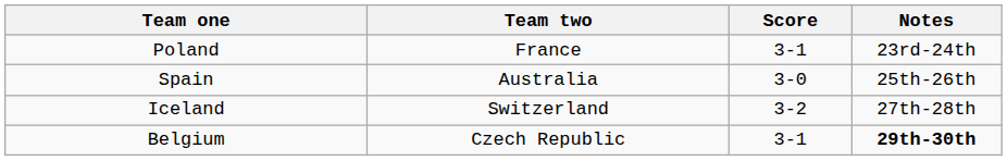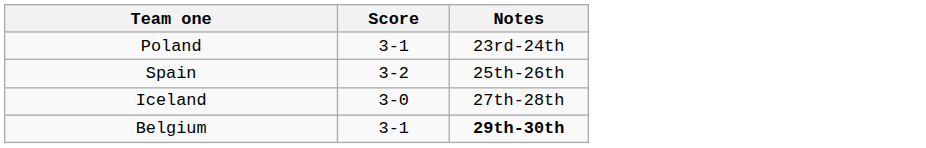- column: Team two | France | Australia | Switzerland | Czech Republic
Spain | Score: 3-0 -> 3-2
Iceland | Score: 3-2 -> 3-0
